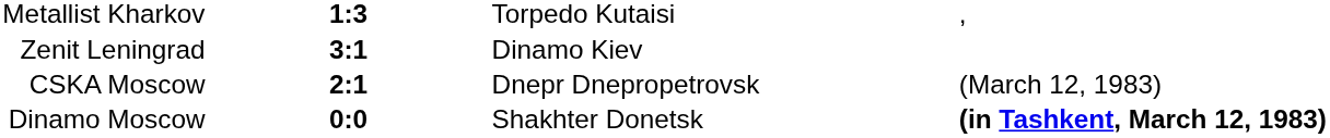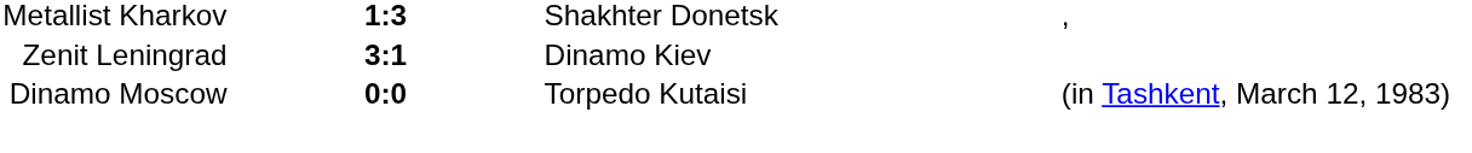Metallist Kharkov | column 3: Torpedo Kutaisi -> Shakhter Donetsk
- row: CSKA Moscow | 2:1 | Dnepr Dnepropetrovsk | (March 12, 1983)
Dinamo Moscow | column 3: Shakhter Donetsk -> Torpedo Kutaisi
Dinamo Moscow | column 4: bold -> normal
